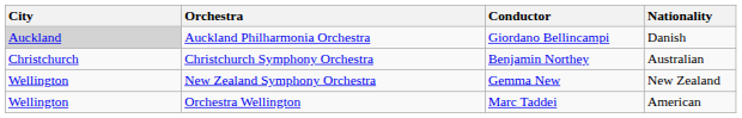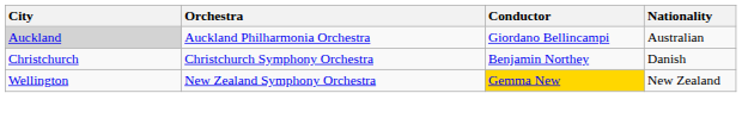Auckland Philharmonia Orchestra | Nationality: Danish -> Australian
Christchurch Symphony Orchestra | Nationality: Australian -> Danish
New Zealand Symphony Orchestra | Conductor: no background -> gold background
- row: Wellington | Orchestra Wellington | Marc Taddei | American
